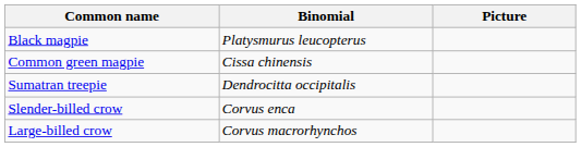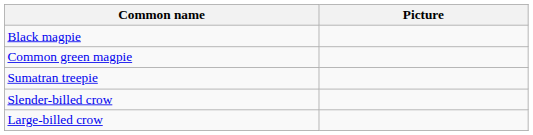- column: Binomial | Platysmurus leucopterus | Cissa chinensis | Dendrocitta occipitalis | Corvus enca | Corvus macrorhynchos
